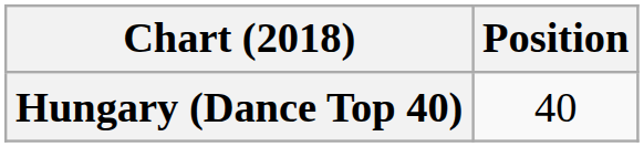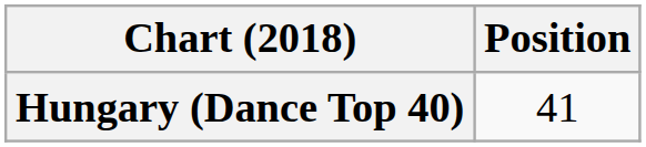Hungary (Dance Top 40) | Position: 40 -> 41
